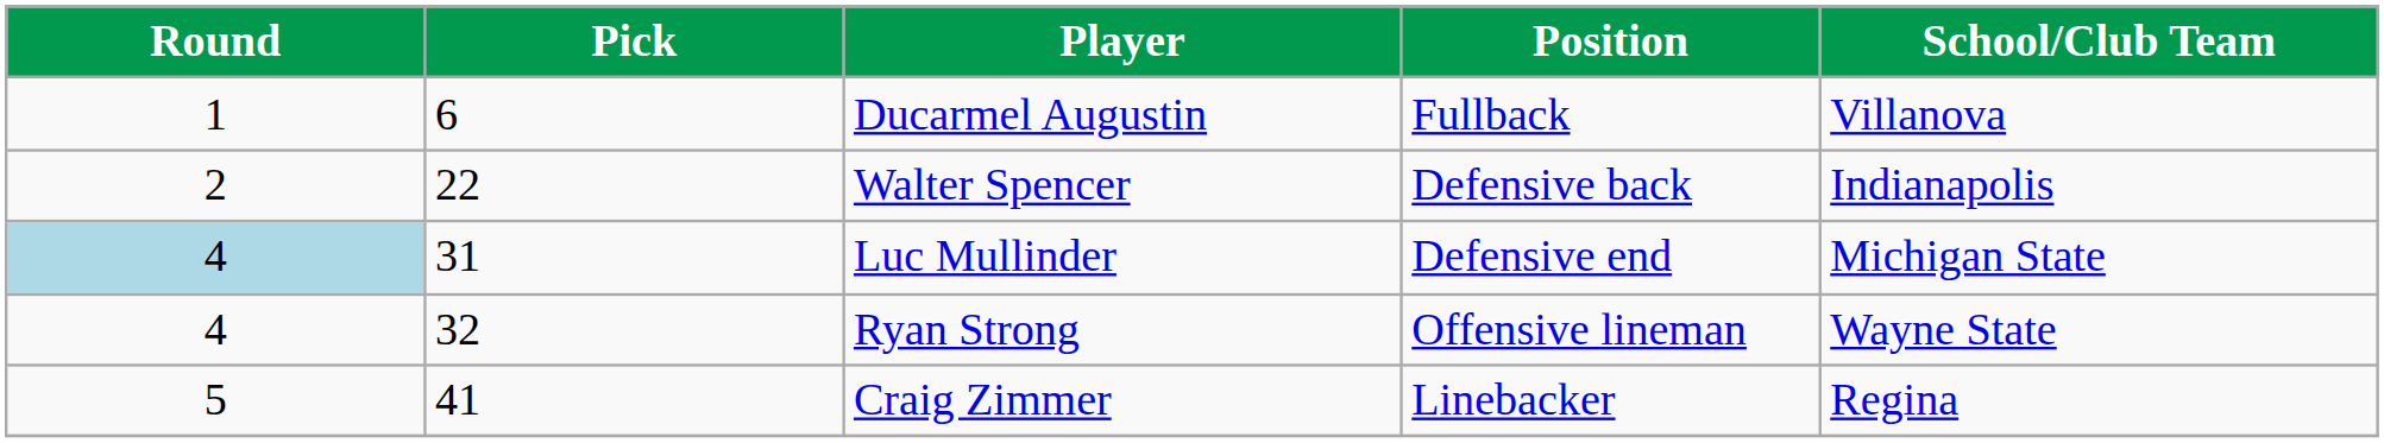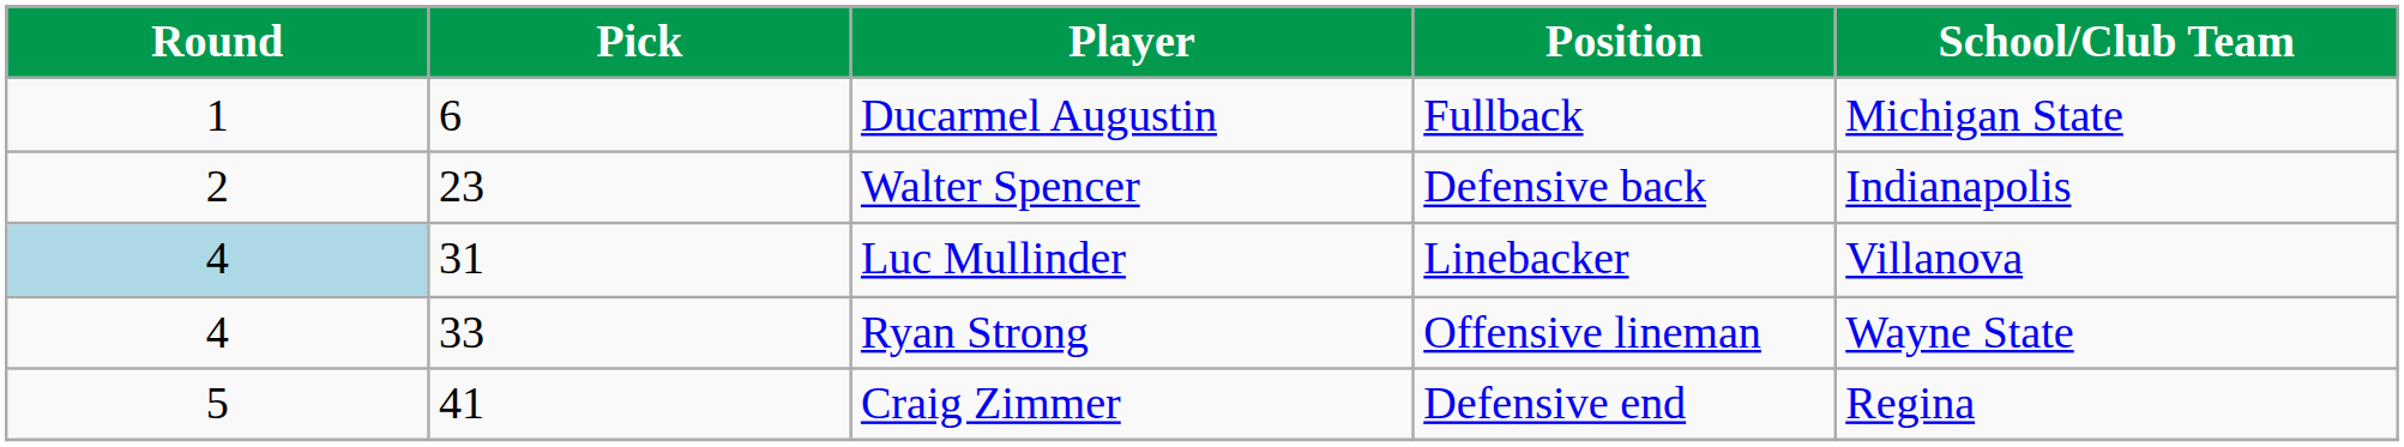Ducarmel Augustin | School/Club Team: Villanova -> Michigan State
Walter Spencer | Pick: 22 -> 23
Luc Mullinder | Position: Defensive end -> Linebacker
Luc Mullinder | School/Club Team: Michigan State -> Villanova
Ryan Strong | Pick: 32 -> 33
Craig Zimmer | Position: Linebacker -> Defensive end
